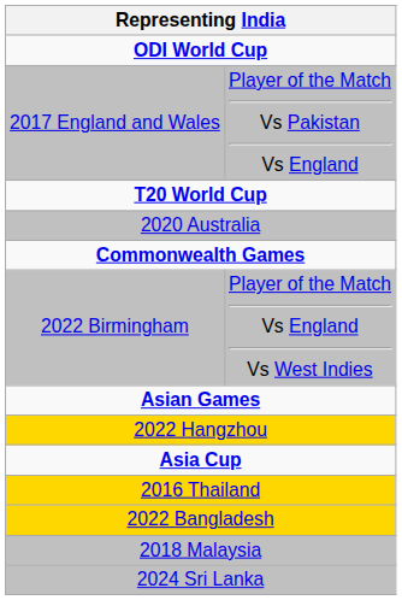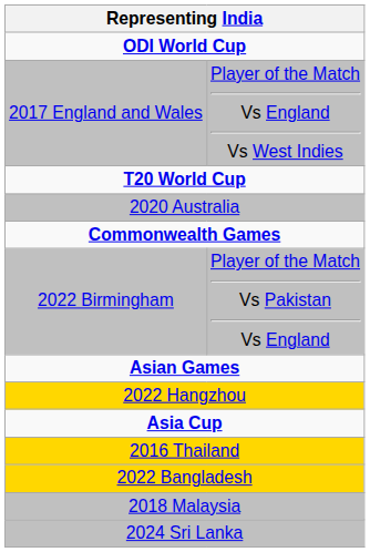2017 England and Wales | column 3: Player of the Match Vs Pakistan Vs England -> Player of the Match Vs England Vs West Indies
2022 Birmingham | column 3: Player of the Match Vs England Vs West Indies -> Player of the Match Vs Pakistan Vs England
